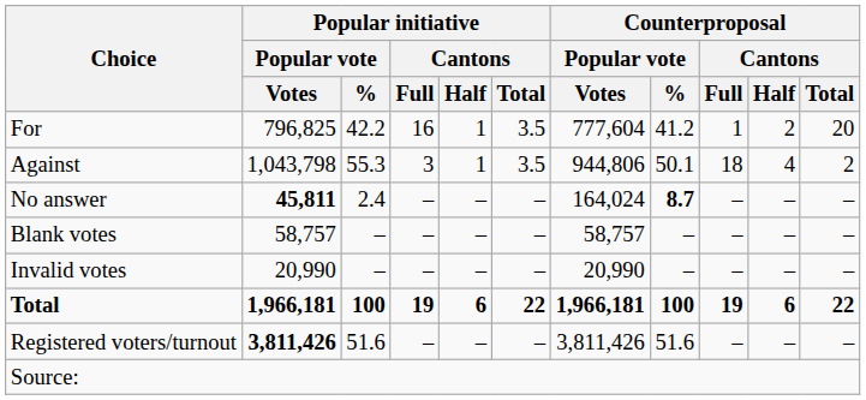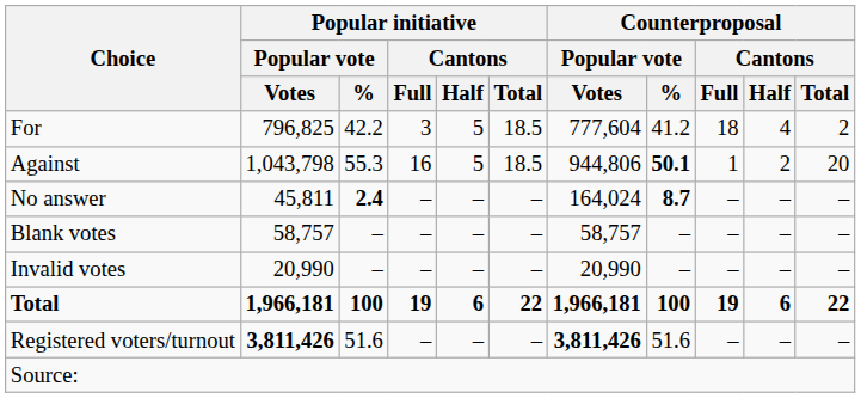For | Popular initiative / Cantons / Full: 16 -> 3
For | Popular initiative / Cantons / Half: 1 -> 5
For | Popular initiative / Cantons / Total: 3.5 -> 18.5
For | Counterproposal / Cantons / Full: 1 -> 18
For | Counterproposal / Cantons / Half: 2 -> 4
For | Counterproposal / Cantons / Total: 20 -> 2
Against | Popular initiative / Cantons / Full: 3 -> 16
Against | Popular initiative / Cantons / Half: 1 -> 5
Against | Popular initiative / Cantons / Total: 3.5 -> 18.5
Against | Counterproposal / Popular vote / %: normal -> bold
Against | Counterproposal / Cantons / Full: 18 -> 1
Against | Counterproposal / Cantons / Half: 4 -> 2
Against | Counterproposal / Cantons / Total: 2 -> 20
No answer | Popular initiative / Popular vote / Votes: bold -> normal
No answer | Popular initiative / Popular vote / %: normal -> bold
Registered voters/turnout | Counterproposal / Popular vote / Votes: normal -> bold
